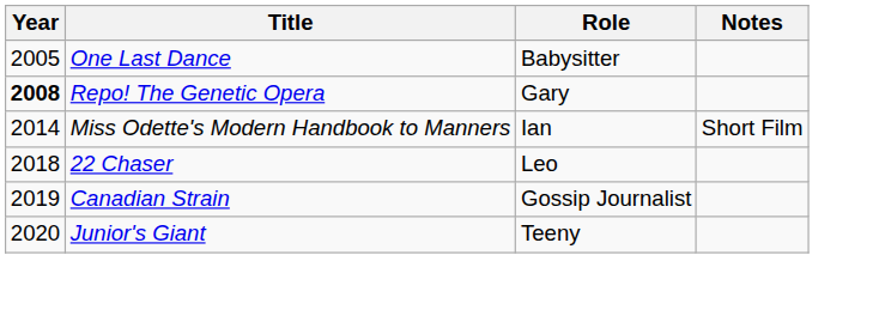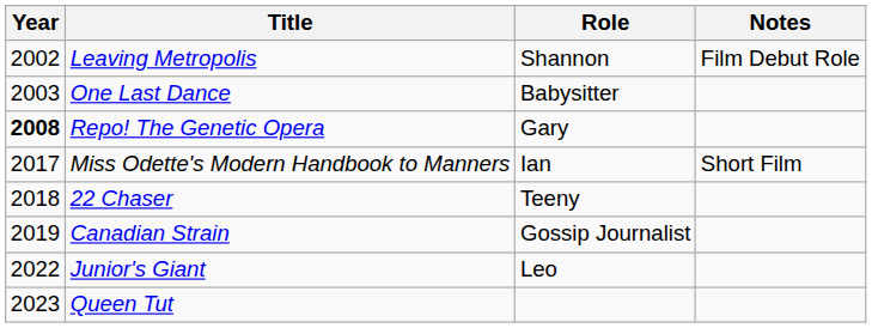+ row: 2002 | Leaving Metropolis | Shannon | Film Debut Role
One Last Dance | Year: 2005 -> 2003
Miss Odette's Modern Handbook to Manners | Year: 2014 -> 2017
22 Chaser | Role: Leo -> Teeny
Junior's Giant | Year: 2020 -> 2022
Junior's Giant | Role: Teeny -> Leo
+ row: 2023 | Queen Tut
